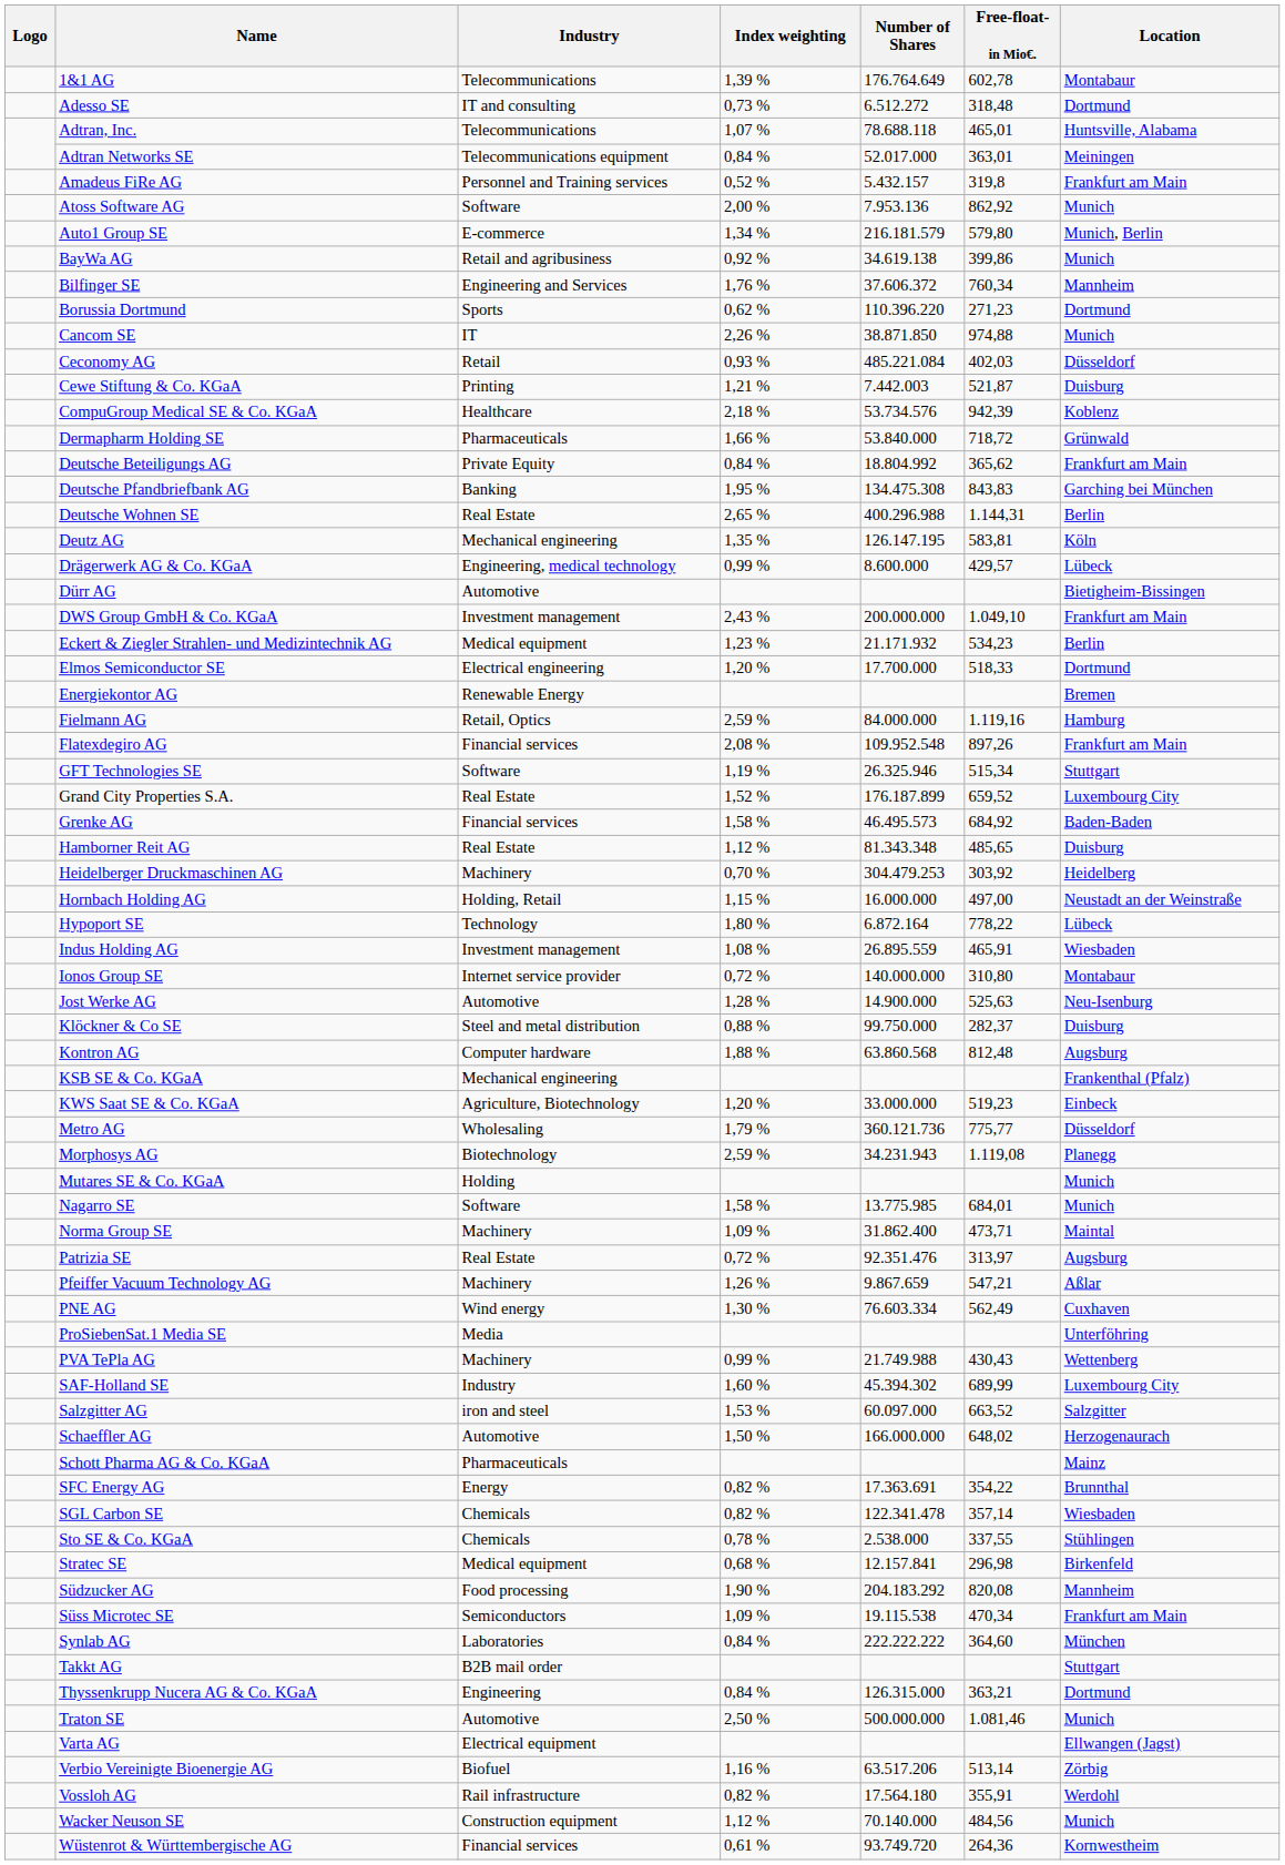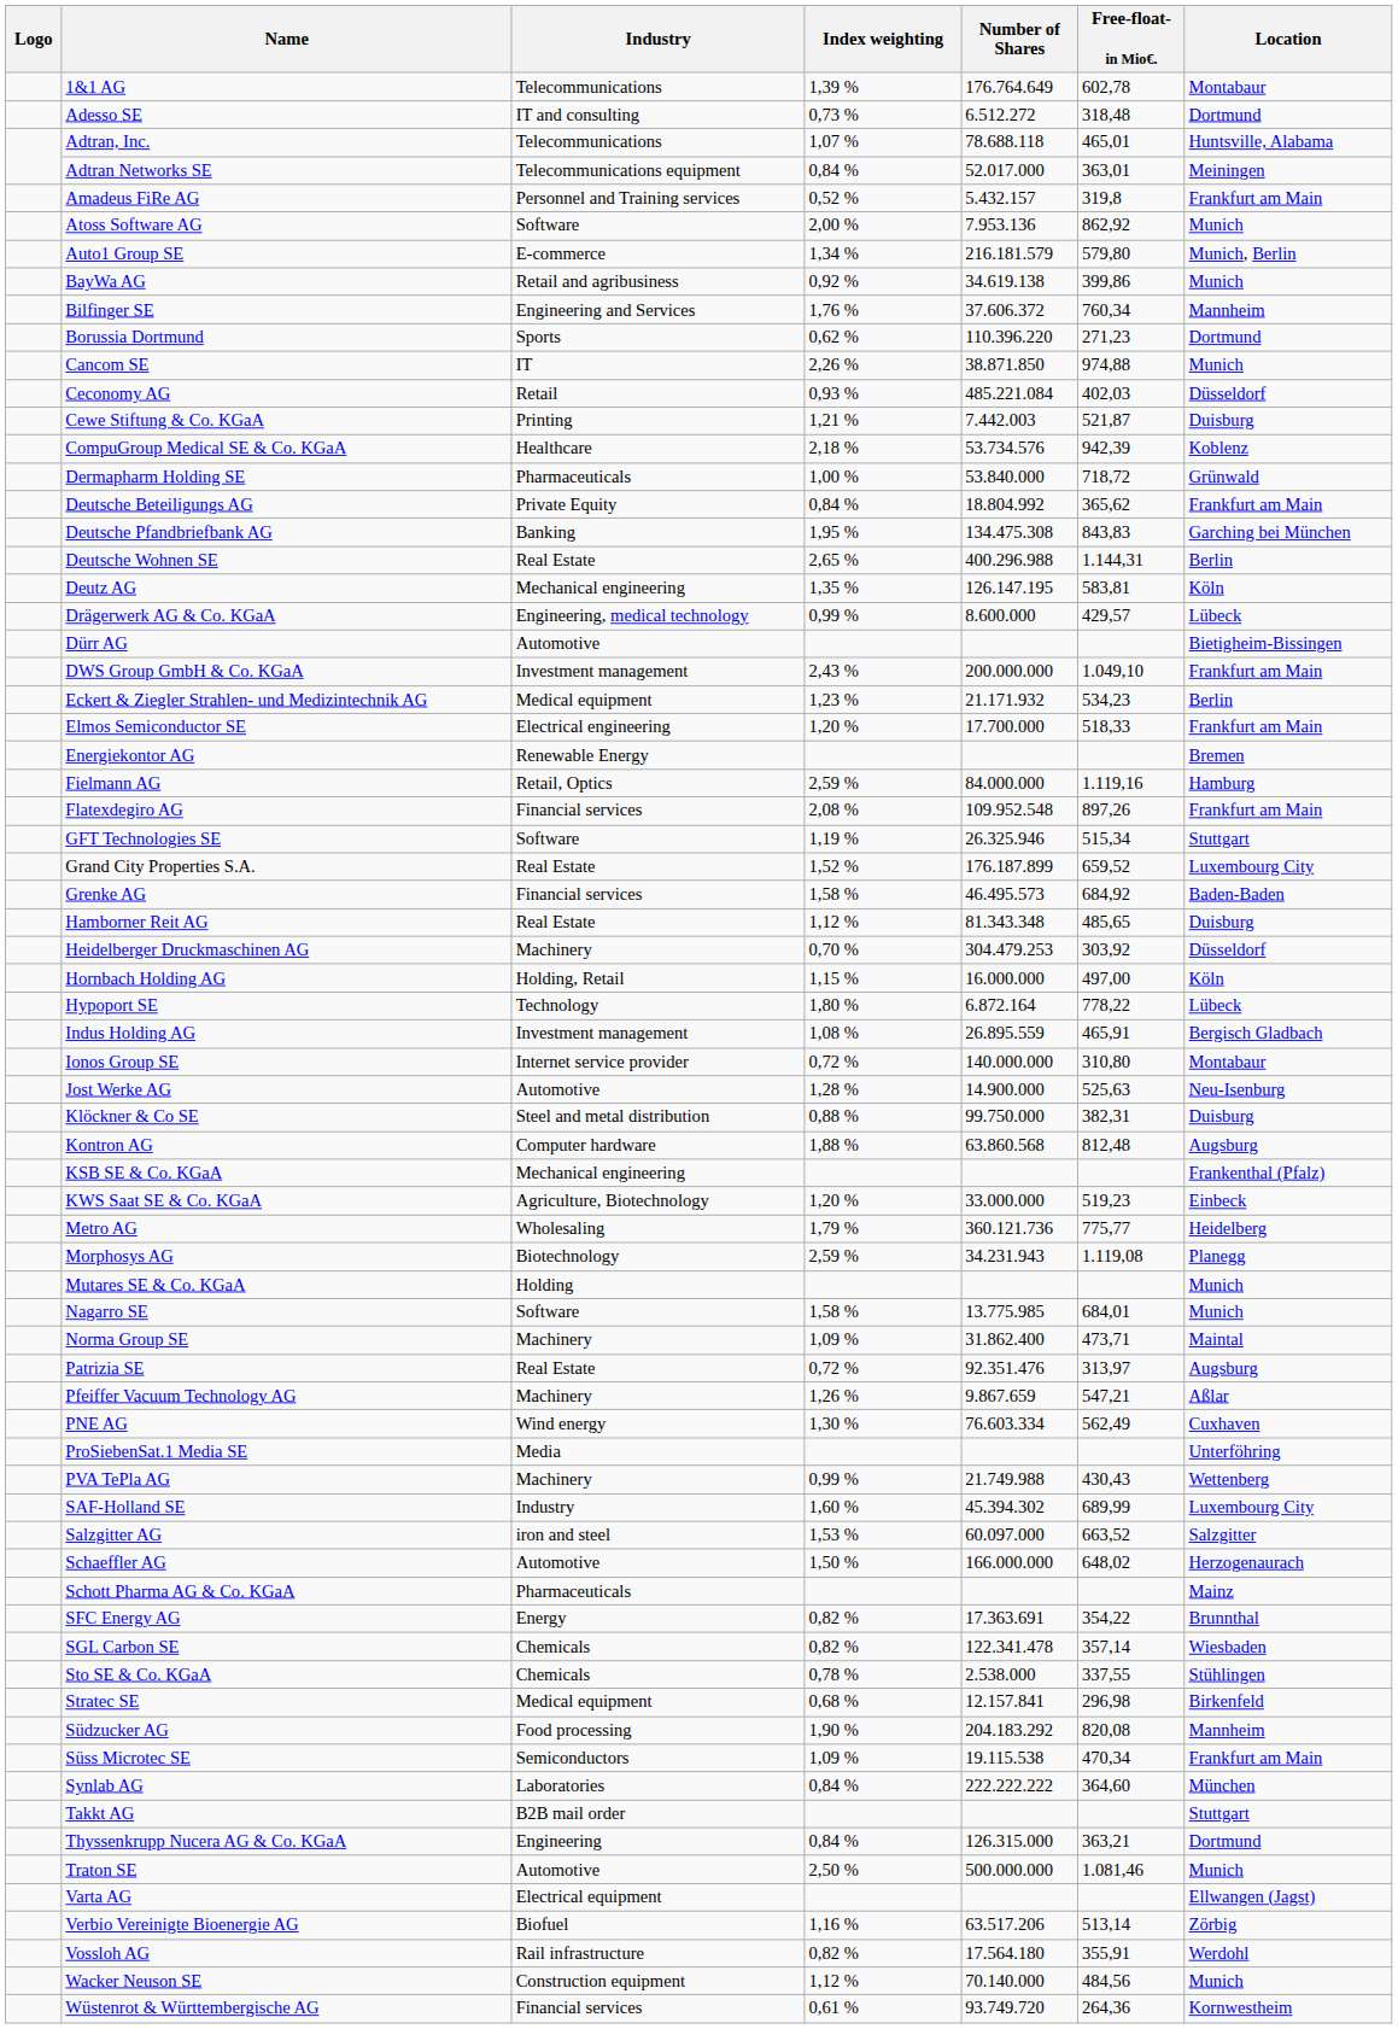Dermapharm Holding SE | Index weighting: 1,66 % -> 1,00 %
Elmos Semiconductor SE | Location: Dortmund -> Frankfurt am Main
Heidelberger Druckmaschinen AG | Location: Heidelberg -> Düsseldorf
Hornbach Holding AG | Location: Neustadt an der Weinstraße -> Köln
Indus Holding AG | Location: Wiesbaden -> Bergisch Gladbach
Klöckner & Co SE | Free-float- in Mio€.: 282,37 -> 382,31
Metro AG | Location: Düsseldorf -> Heidelberg
